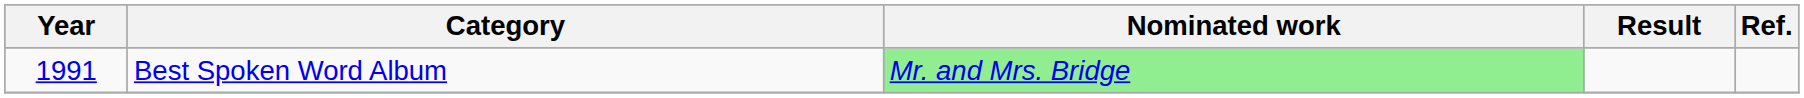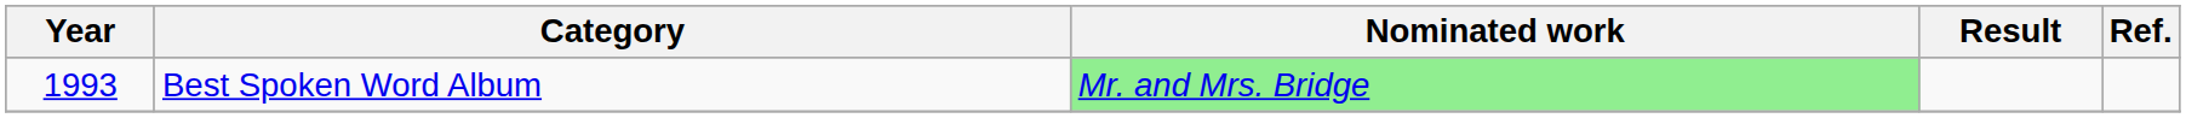Best Spoken Word Album | Year: 1991 -> 1993
